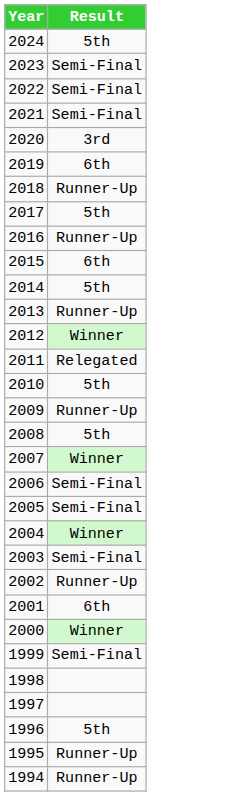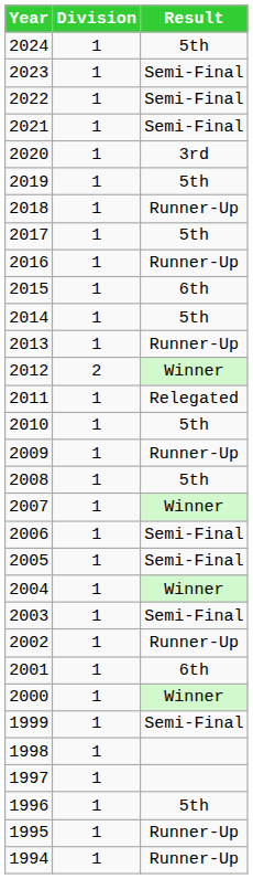+ column: Division | 1 | 1 | 1 | 1 | 1 | 1 | 1 | 1 | 1 | 1 | 1 | 1 | 2 | 1 | 1 | 1 | 1 | 1 | 1 | 1 | 1 | 1 | 1 | 1 | 1 | 1 | 1 | 1 | 1 | 1 | 1
2019 | Result: 6th -> 5th
